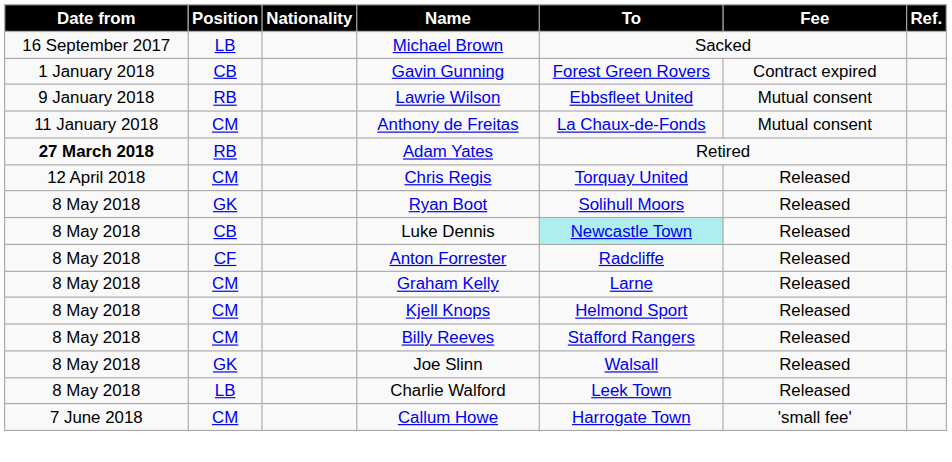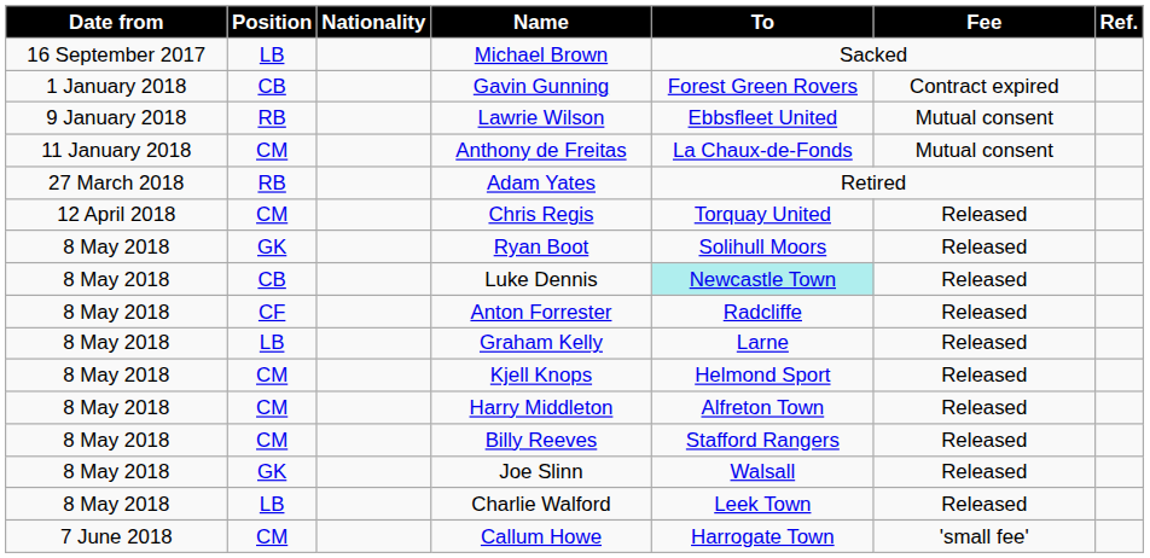Adam Yates | Date from: bold -> normal
Graham Kelly | Position: CM -> LB
+ row: 8 May 2018 | CM | Harry Middleton | Alfreton Town | Released
